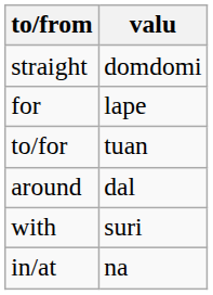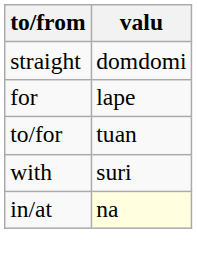- row: around | dal
in/at | valu: no background -> lightyellow background
